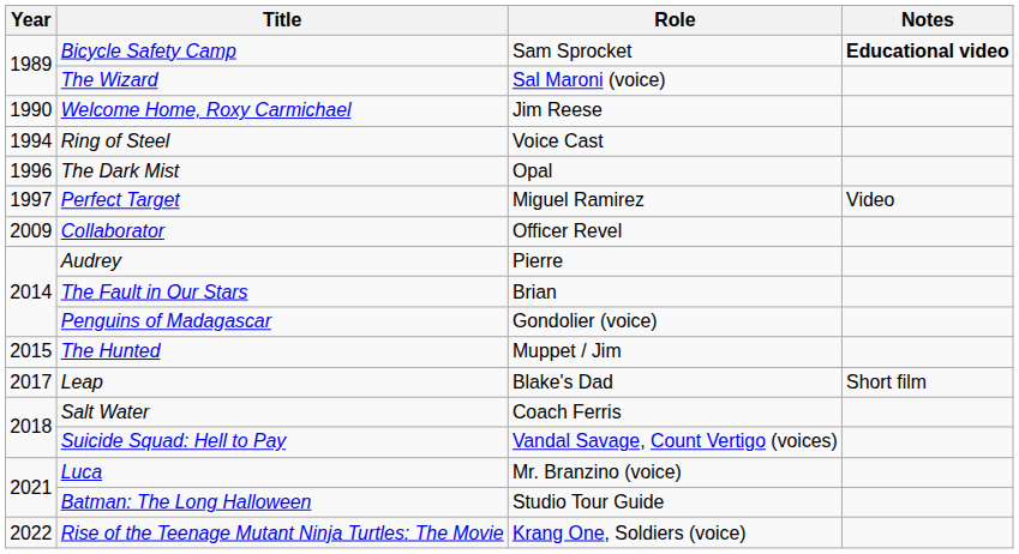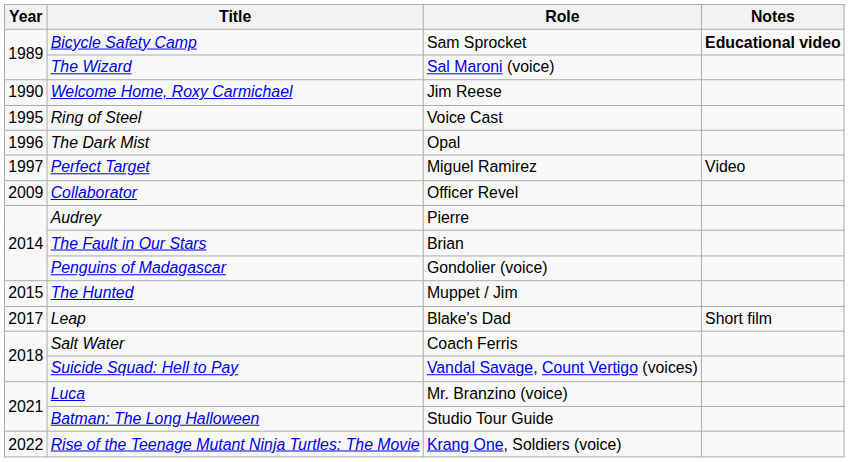Ring of Steel | Year: 1994 -> 1995
